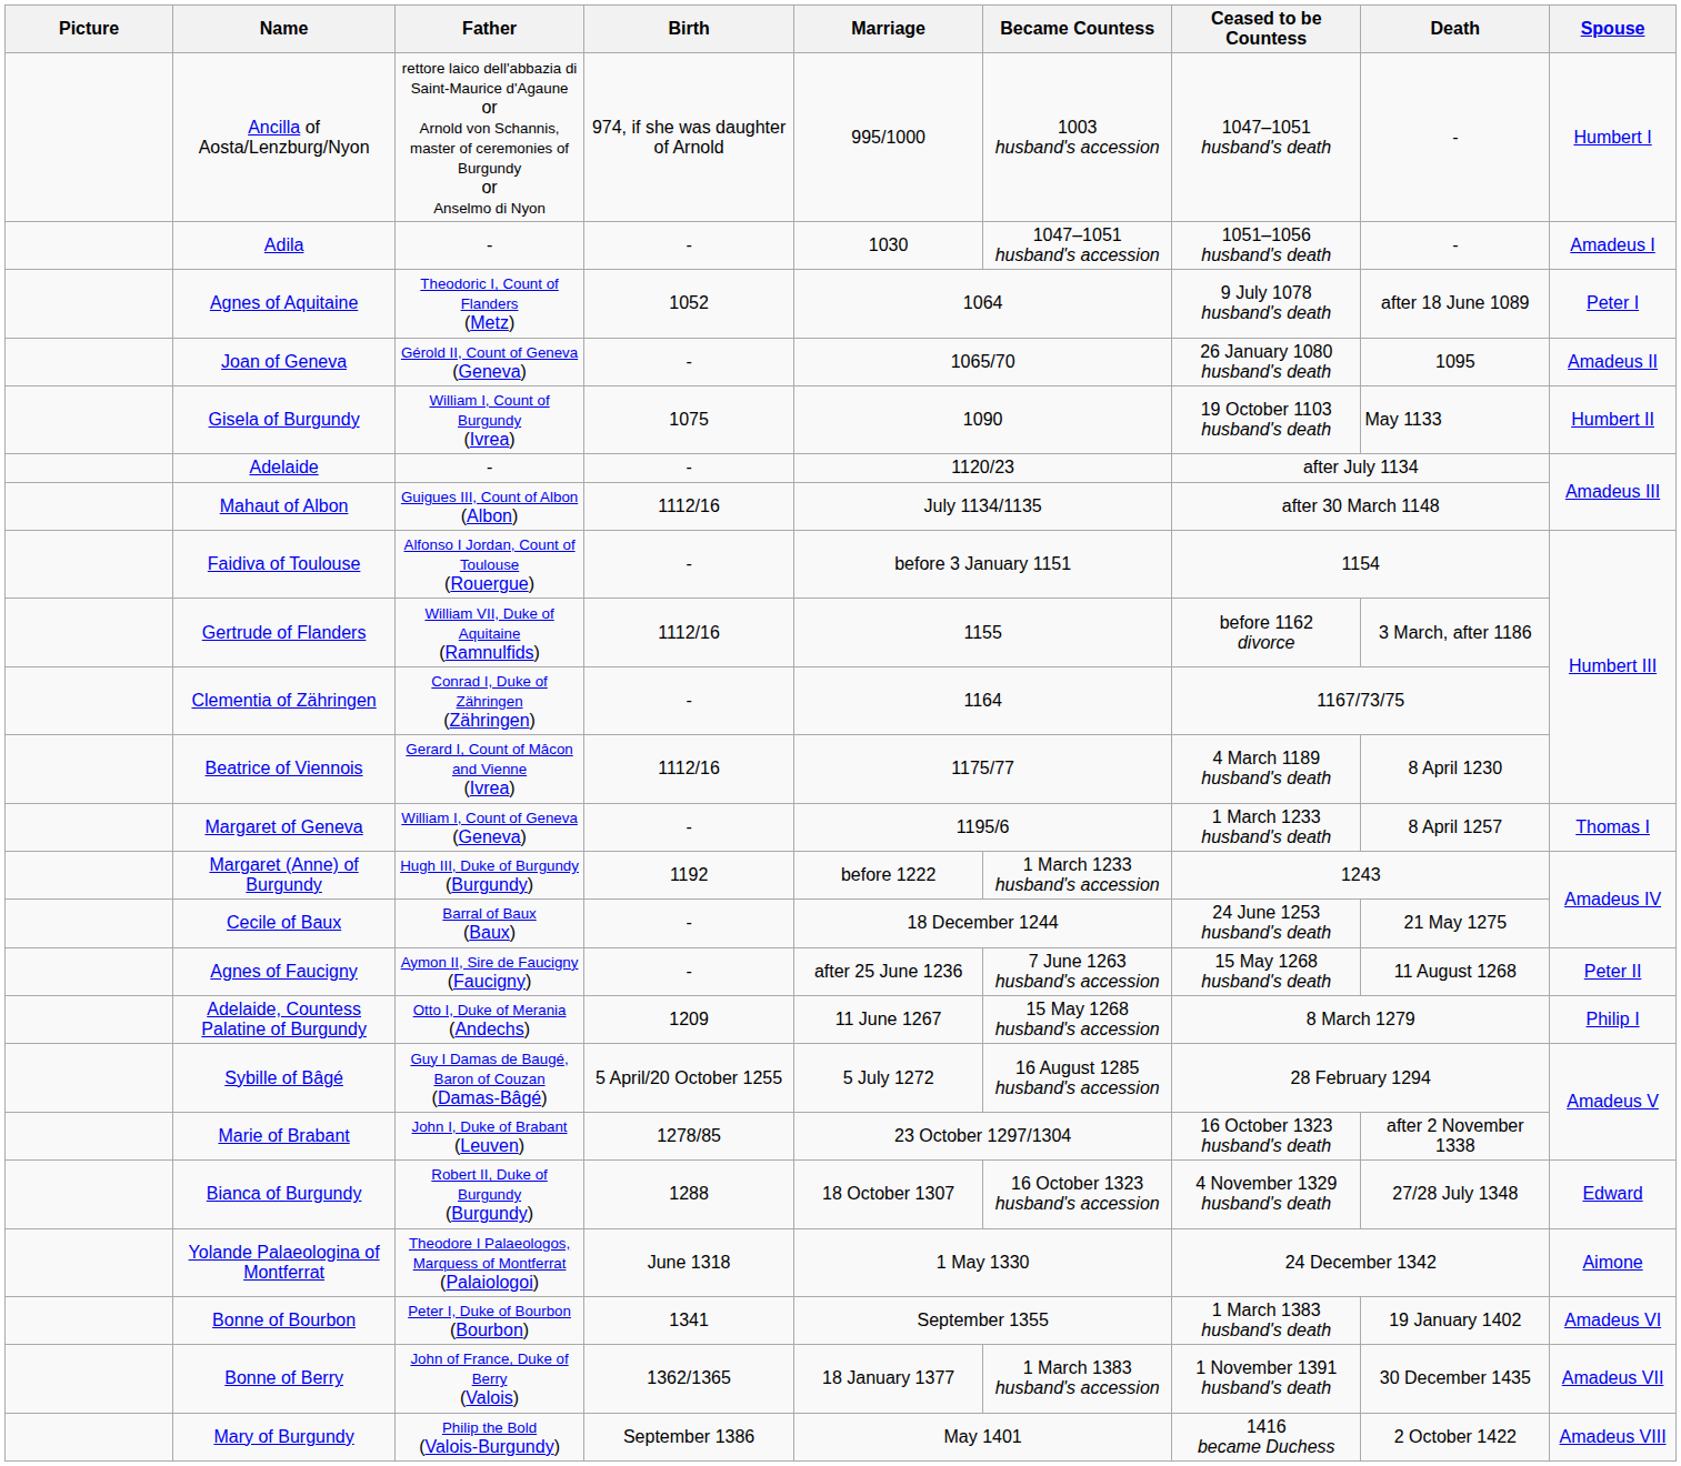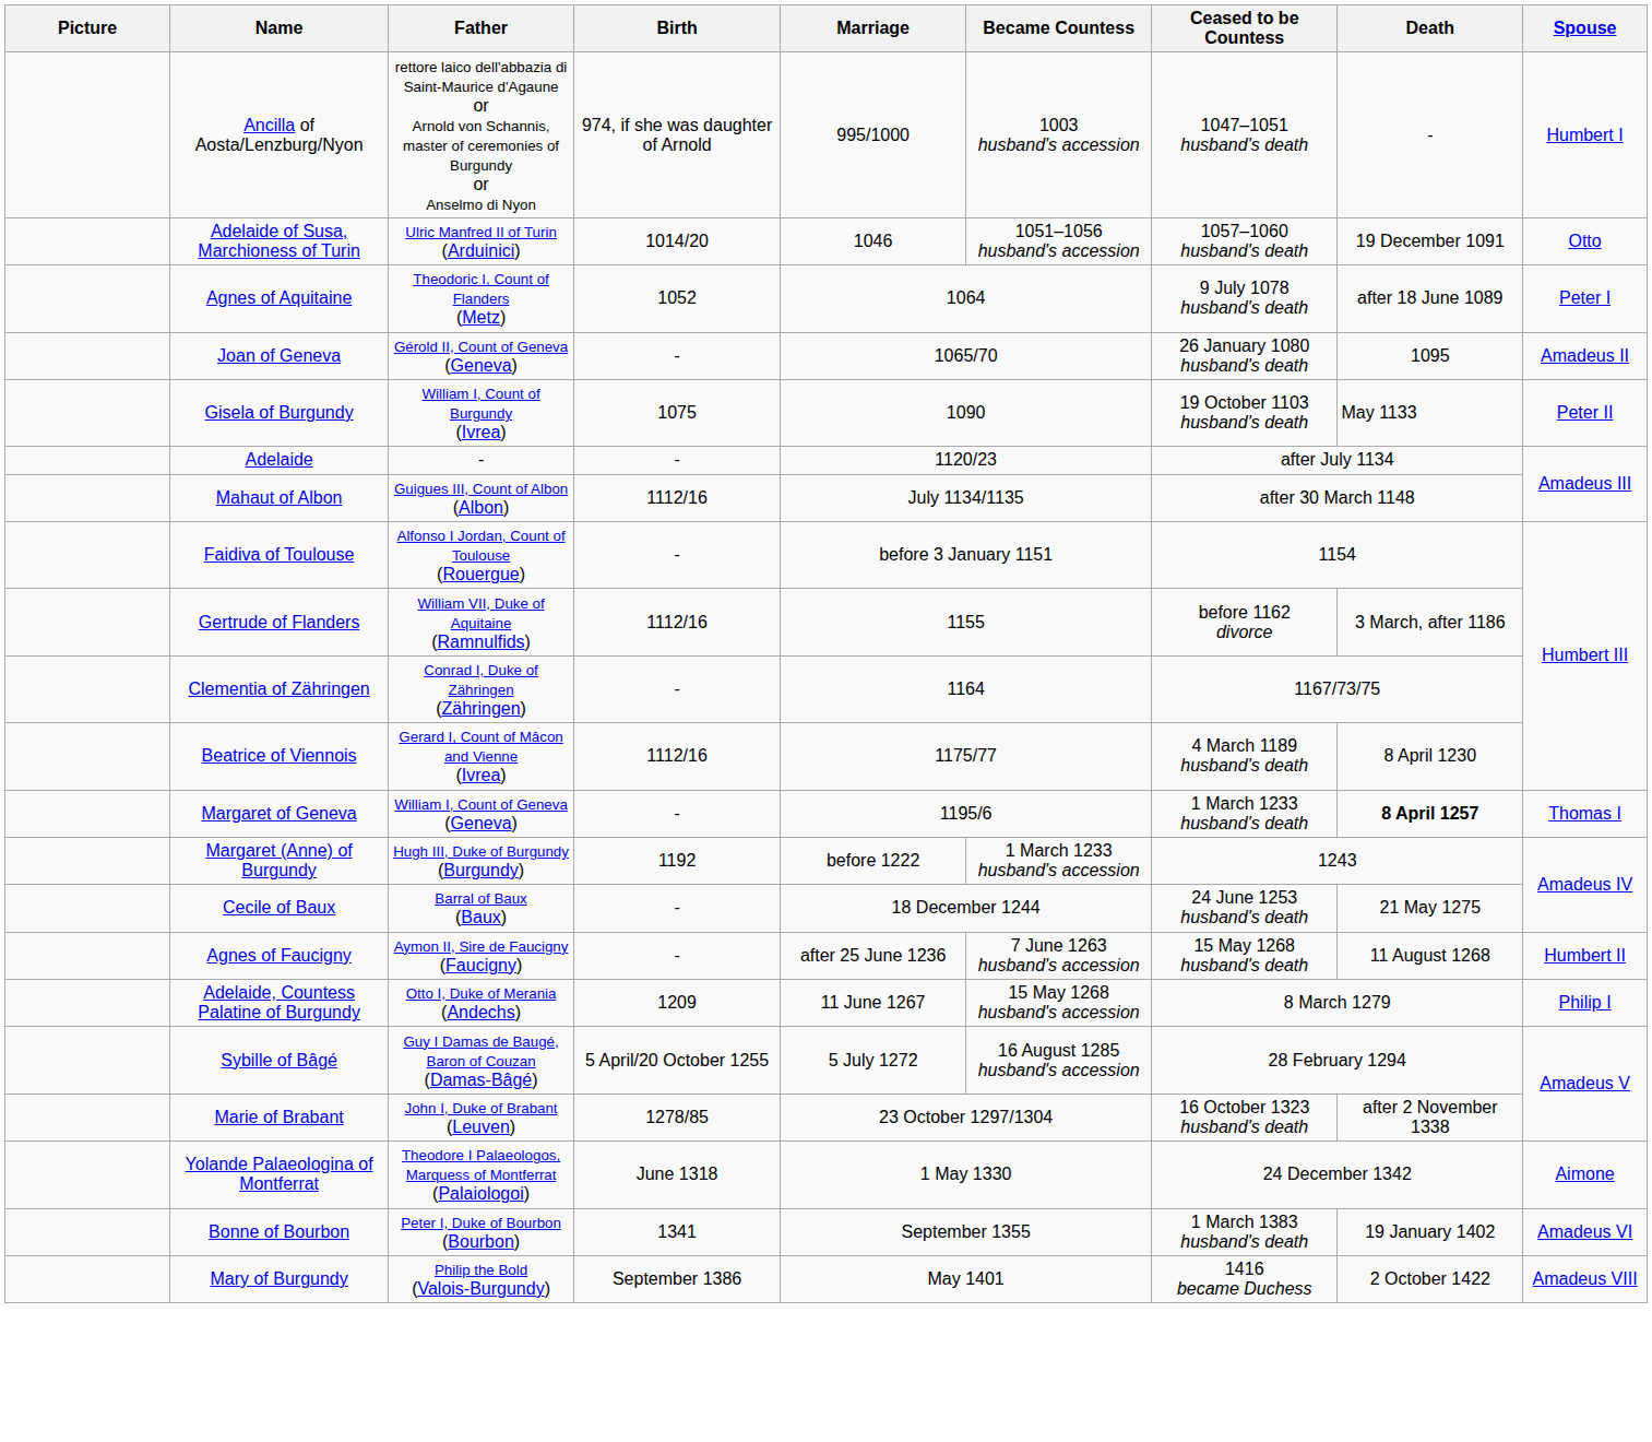- row: Adila | - | - | 1030 | 1047–1051 husband's accession | 1051–1056 husband's death | - | Amadeus I
+ row: Adelaide of Susa, Marchioness of Turin | Ulric Manfred II of Turin (Arduinici) | 1014/20 | 1046 | 1051–1056 husband's accession | 1057–1060 husband's death | 19 December 1091 | Otto
Gisela of Burgundy | Spouse: Humbert II -> Peter II
Margaret of Geneva | Death: normal -> bold
Agnes of Faucigny | Spouse: Peter II -> Humbert II
- row: Bianca of Burgundy | Robert II, Duke of Burgundy (Burgundy) | 1288 | 18 October 1307 | 16 October 1323 husband's accession | 4 November 1329 husband's death | 27/28 July 1348 | Edward
- row: Bonne of Berry | John of France, Duke of Berry (Valois) | 1362/1365 | 18 January 1377 | 1 March 1383 husband's accession | 1 November 1391 husband's death | 30 December 1435 | Amadeus VII
